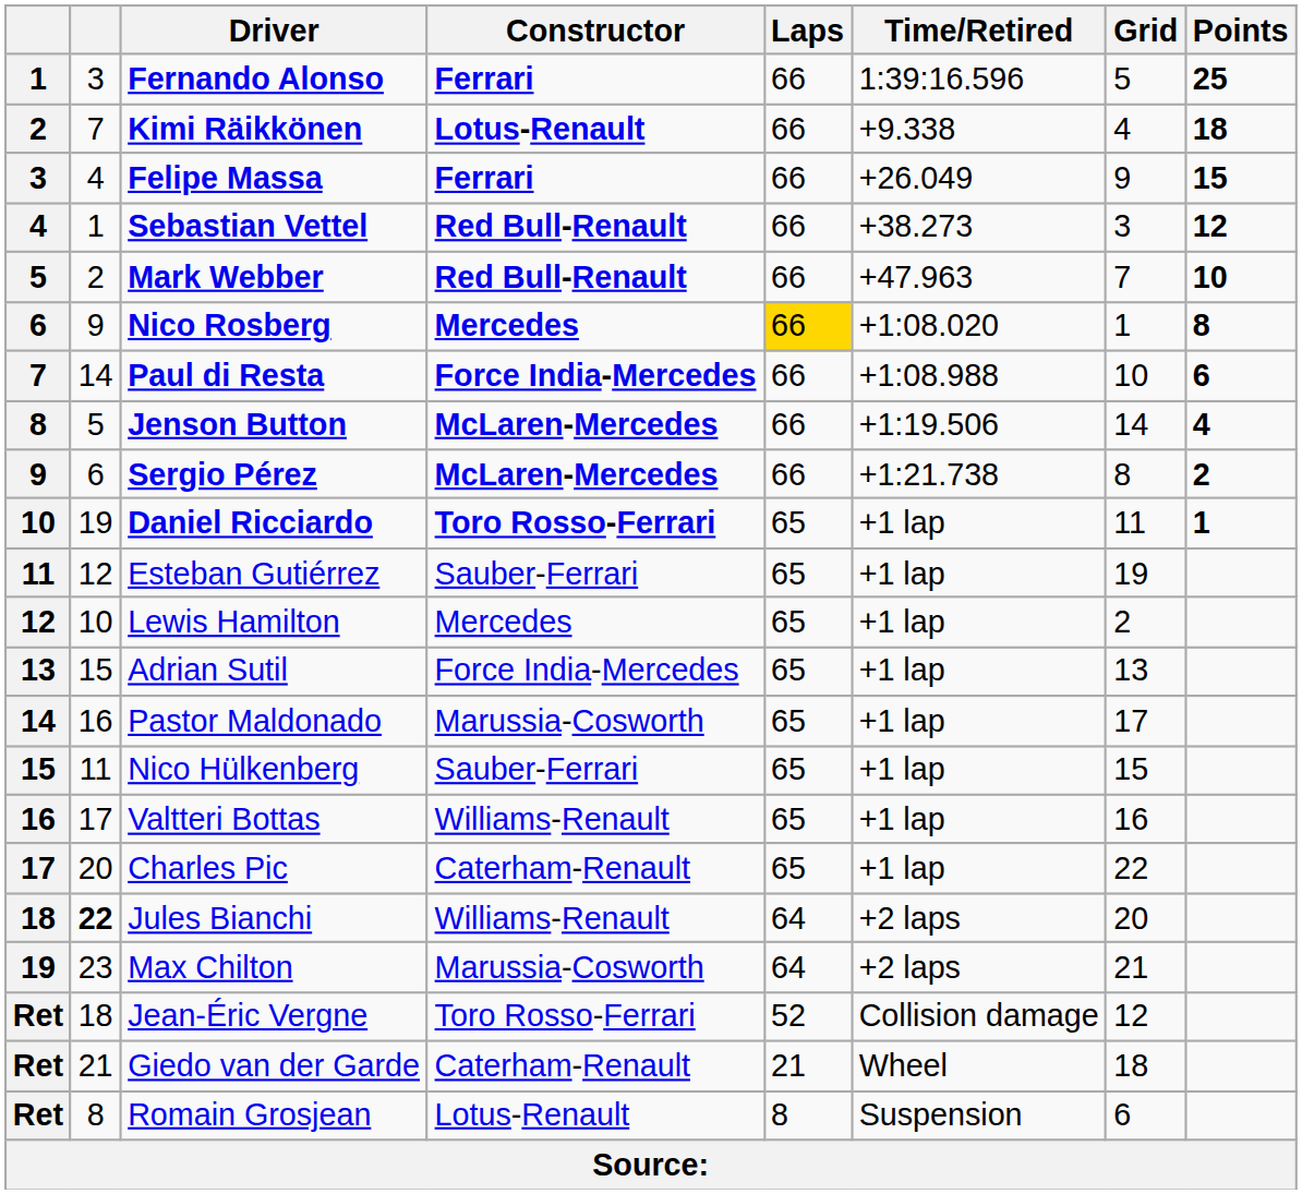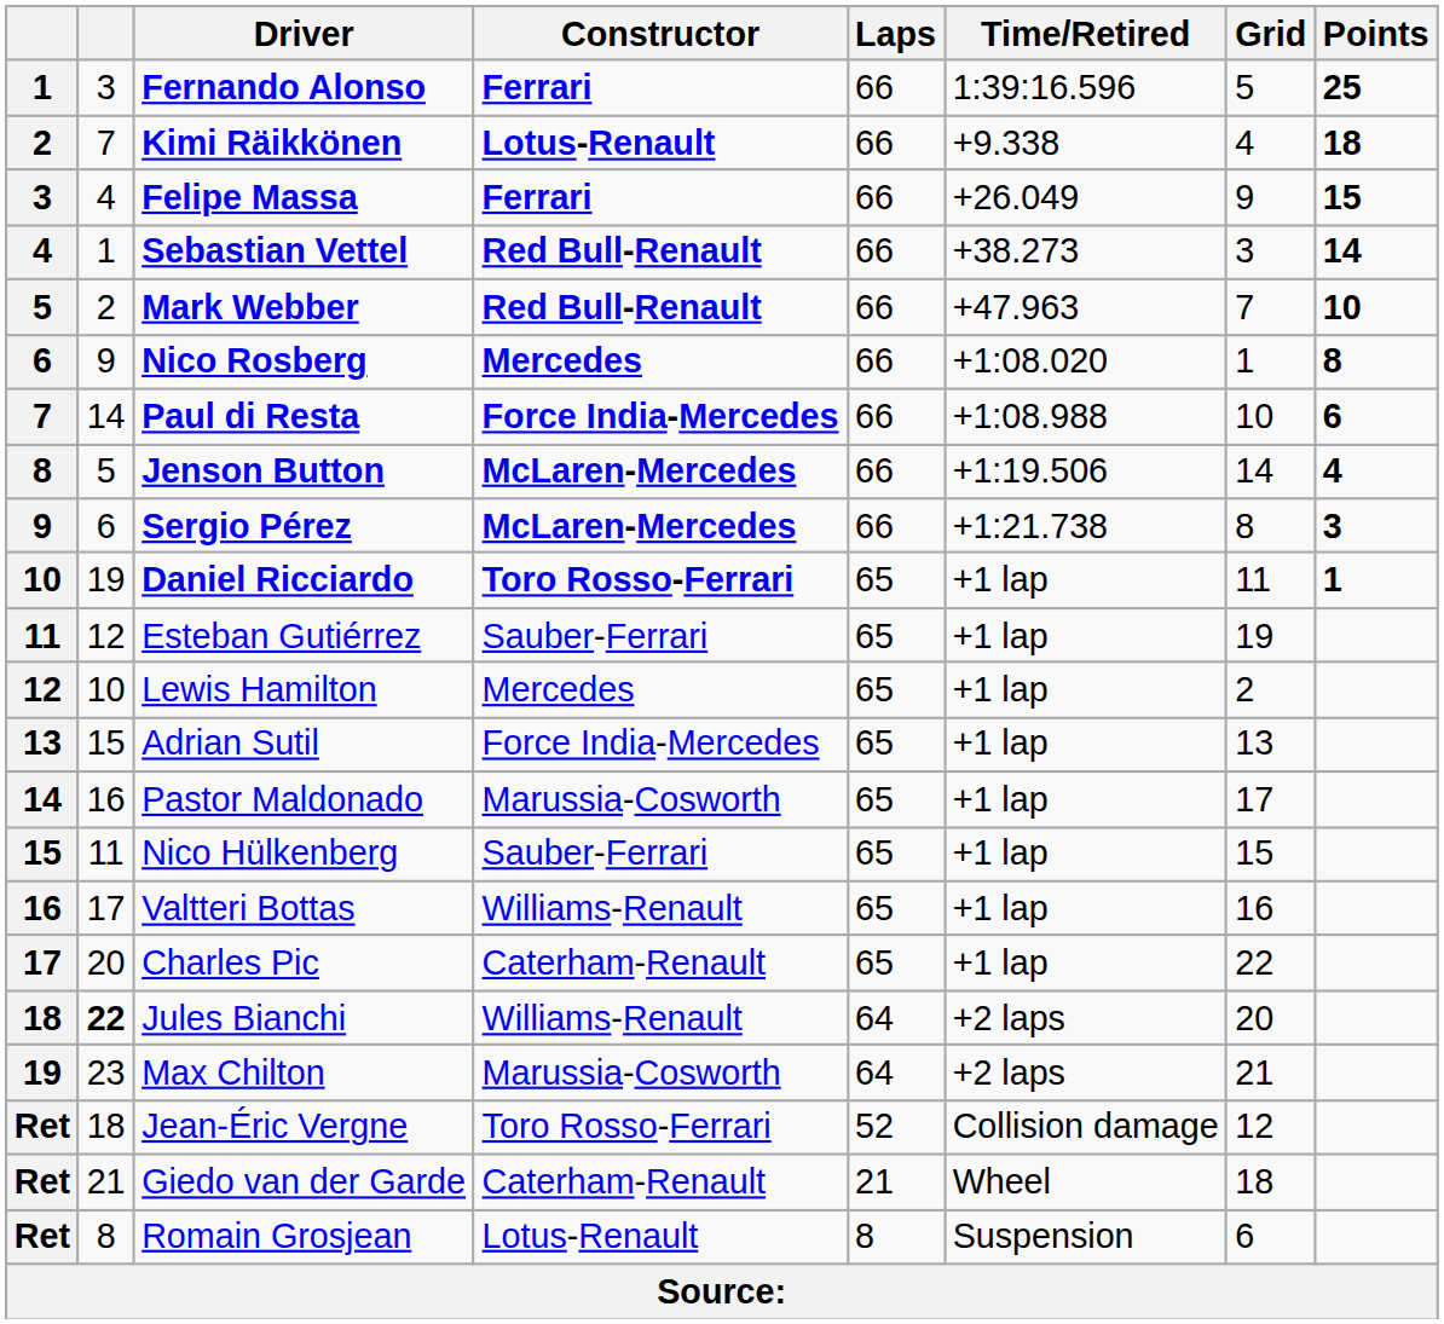Sebastian Vettel | Points: 12 -> 14
Nico Rosberg | Laps: gold background -> no background
Sergio Pérez | Points: 2 -> 3
